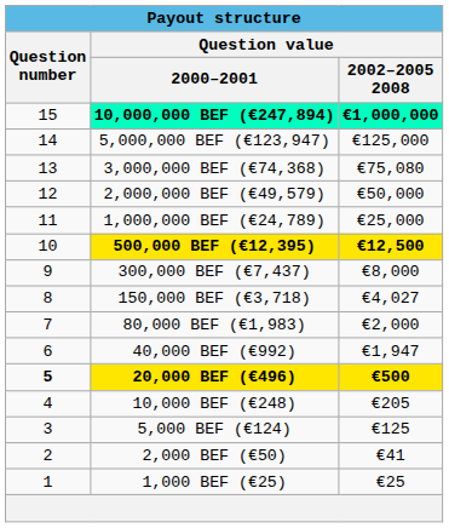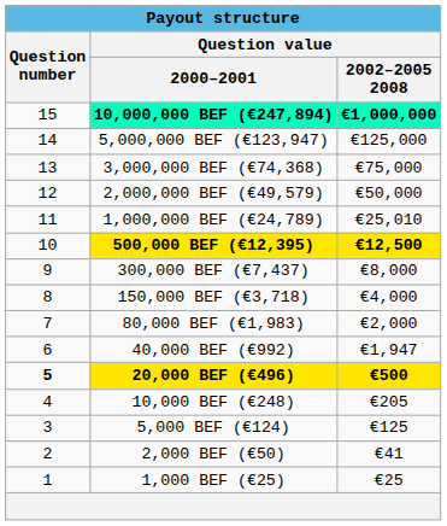3,000,000 BEF (€74,368) | Question value / 2002–2005 2008: €75,080 -> €75,000
1,000,000 BEF (€24,789) | Question value / 2002–2005 2008: €25,000 -> €25,010
150,000 BEF (€3,718) | Question value / 2002–2005 2008: €4,027 -> €4,000
